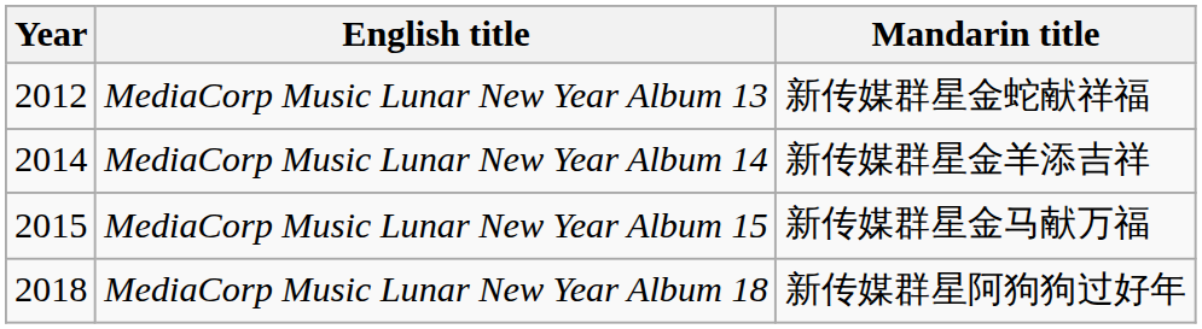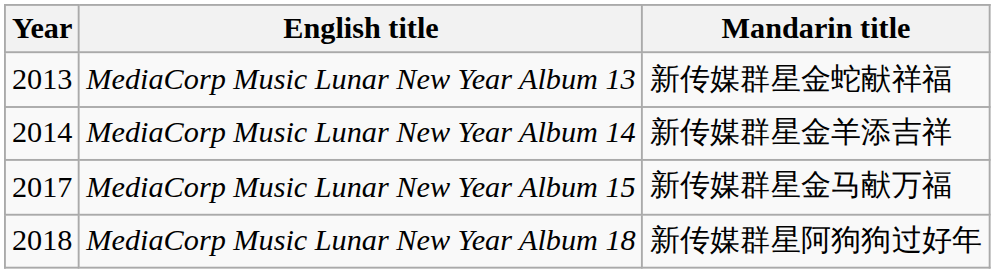MediaCorp Music Lunar New Year Album 13 | Year: 2012 -> 2013
MediaCorp Music Lunar New Year Album 15 | Year: 2015 -> 2017
